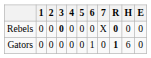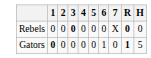- column: E | 0 | 0
Gators | 1: normal -> bold
Gators | H: 6 -> 5
